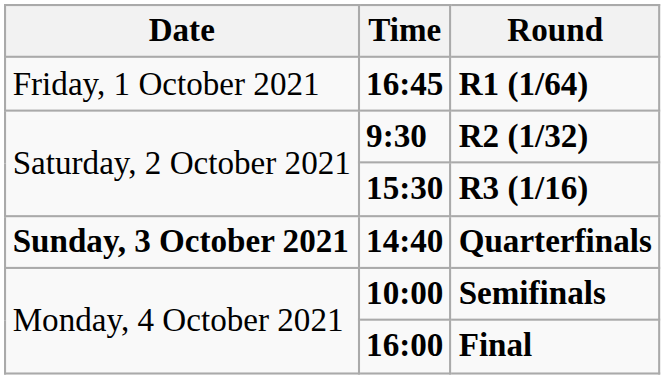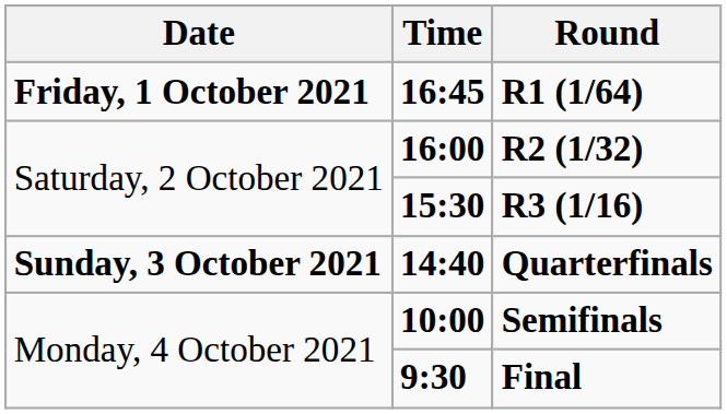R1 (1/64) | Date: normal -> bold
R2 (1/32) | Time: 9:30 -> 16:00
Final | Time: 16:00 -> 9:30
